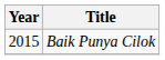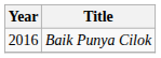Baik Punya Cilok | Year: 2015 -> 2016
